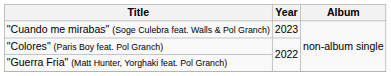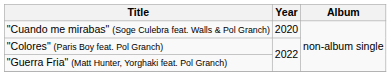"Cuando me mirabas" (Soge Culebra feat. Walls & Pol Granch) | Year: 2023 -> 2020
